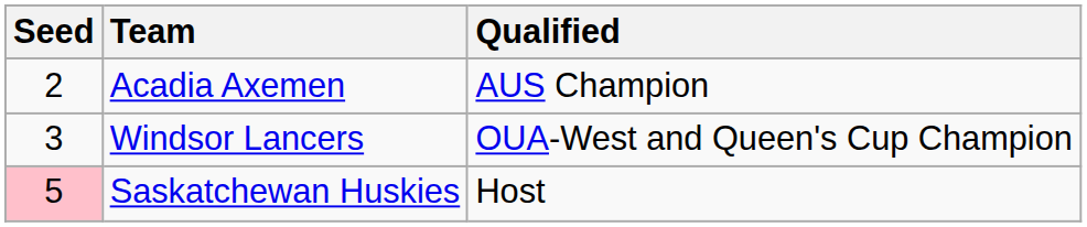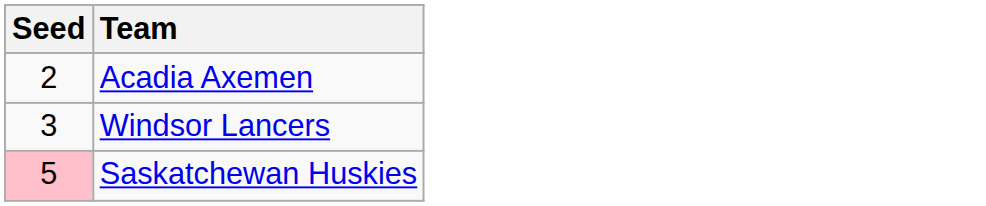- column: Qualified | AUS Champion | OUA-West and Queen's Cup Champion | Host
